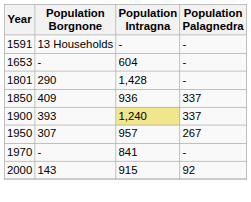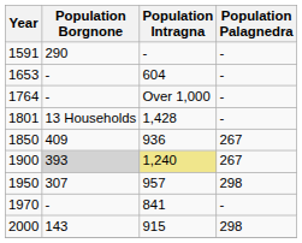1591 | Population Borgnone: 13 Households -> 290
+ row: 1764 | - | Over 1,000 | -
1801 | Population Borgnone: 290 -> 13 Households
1850 | Population Palagnedra: 337 -> 267
1900 | Population Borgnone: no background -> lightgrey background
1900 | Population Palagnedra: 337 -> 267
1950 | Population Palagnedra: 267 -> 298
2000 | Population Palagnedra: 92 -> 298
